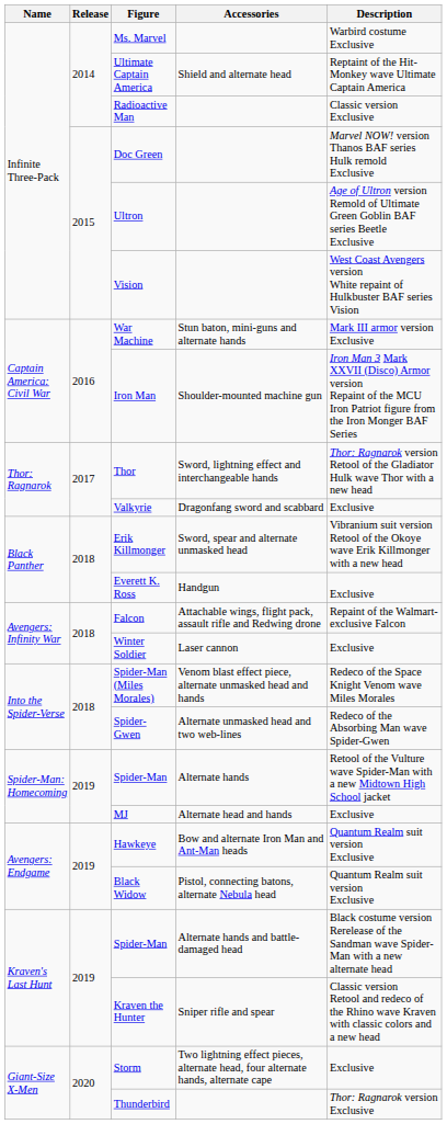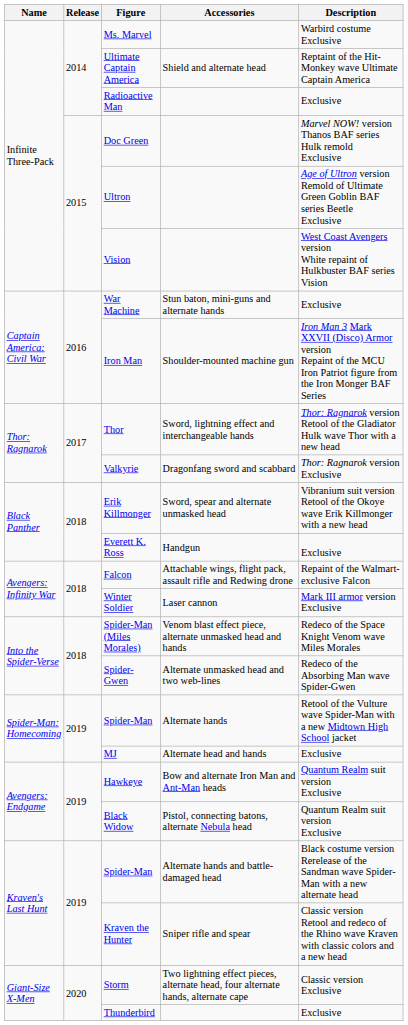Radioactive Man | Description: Classic version Exclusive -> Exclusive
War Machine | Description: Mark III armor version Exclusive -> Exclusive
Valkyrie | Description: Exclusive -> Thor: Ragnarok version Exclusive
Winter Soldier | Description: Exclusive -> Mark III armor version Exclusive
Storm | Description: Exclusive -> Classic version Exclusive
Thunderbird | Description: Thor: Ragnarok version Exclusive -> Exclusive
